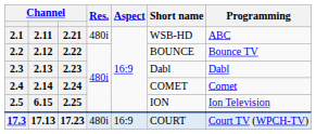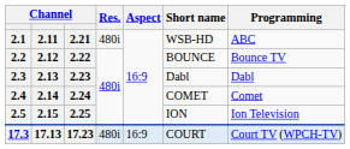2.5 | column 2: 6.15 -> 2.15
